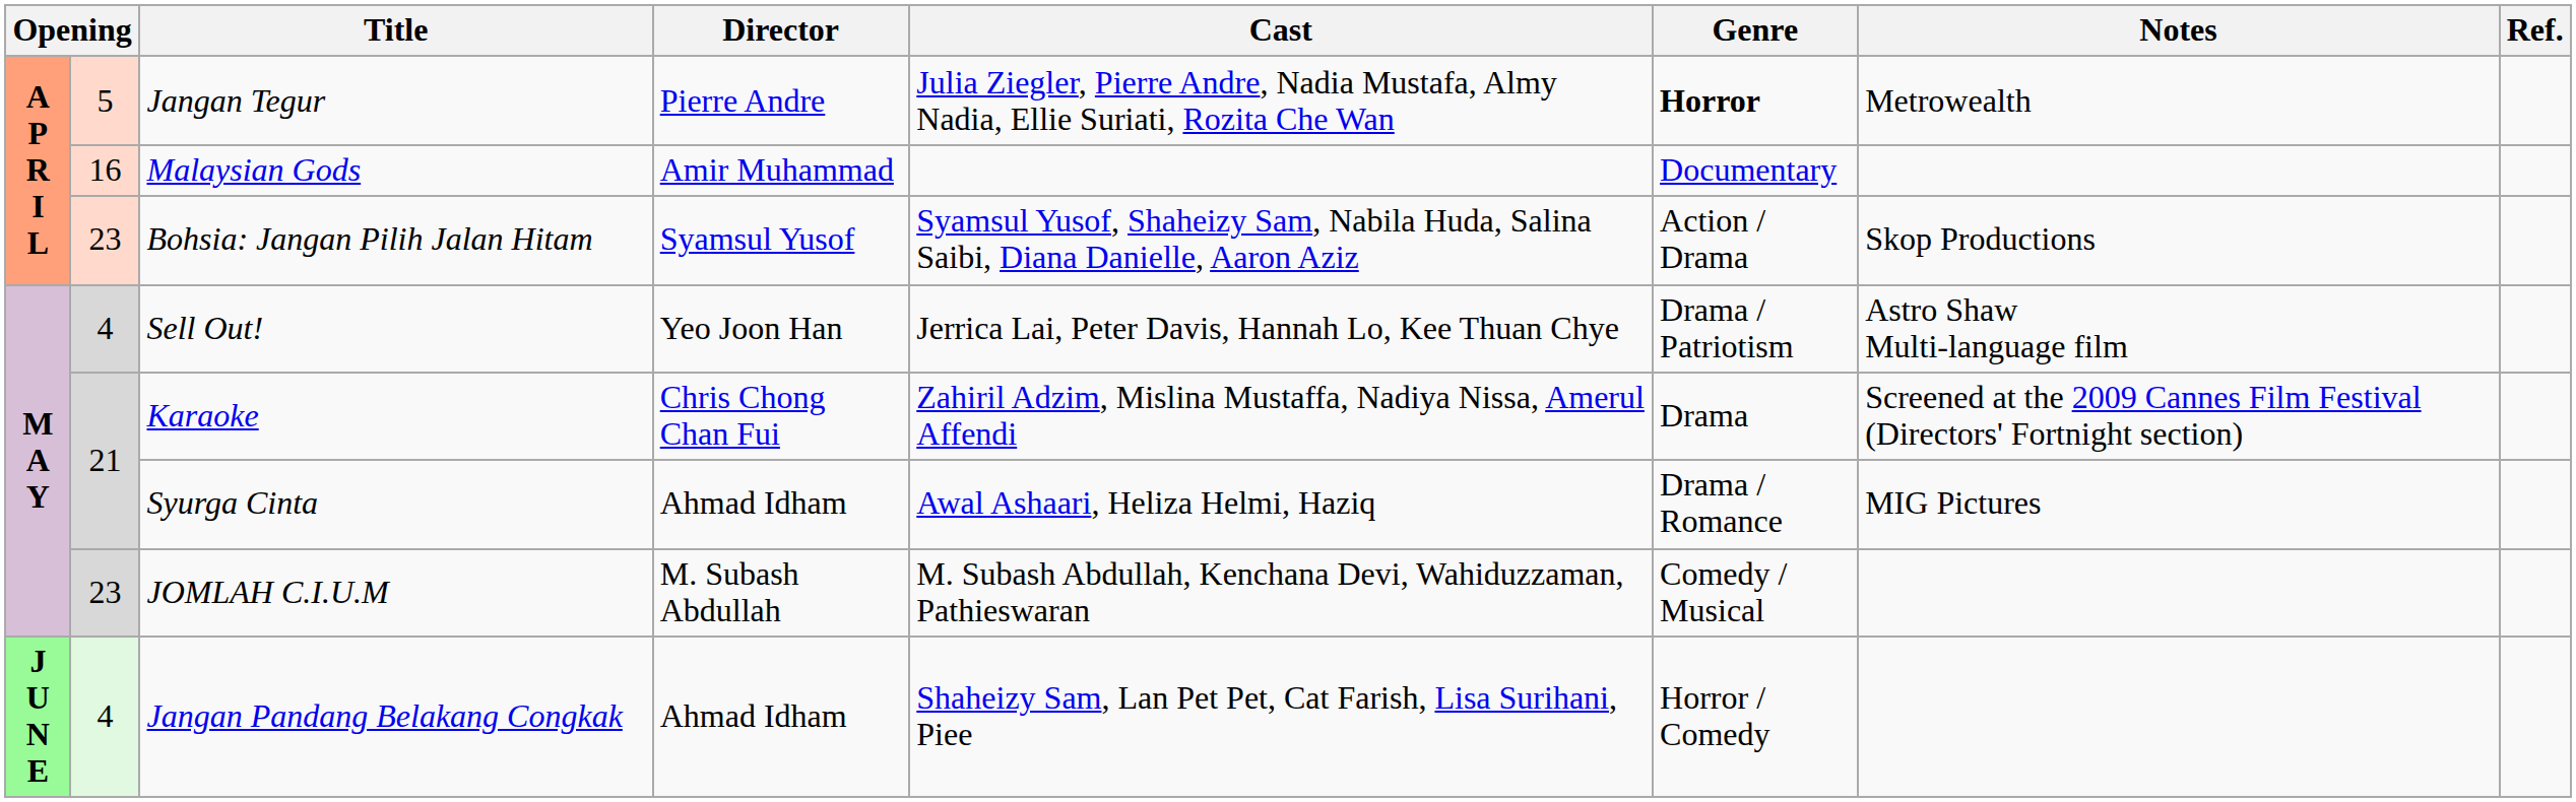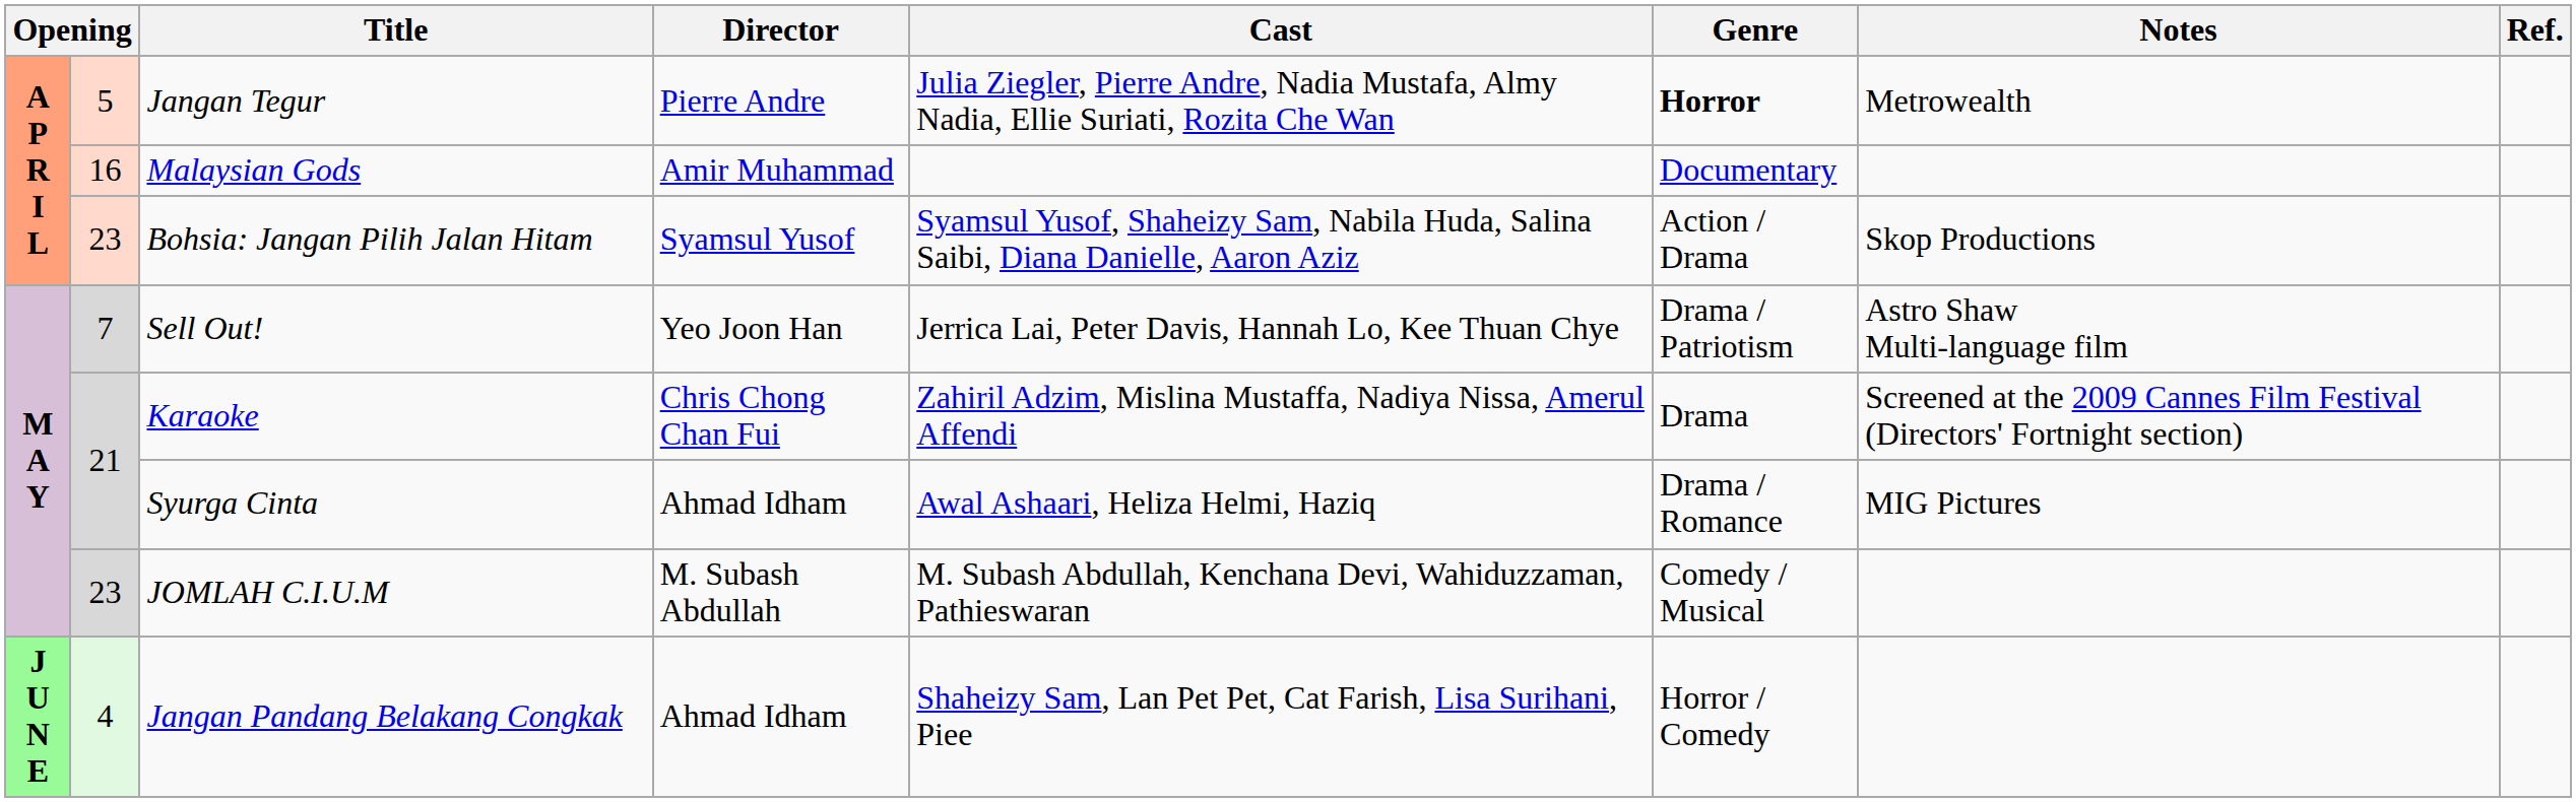Sell Out! | column 2: 4 -> 7
